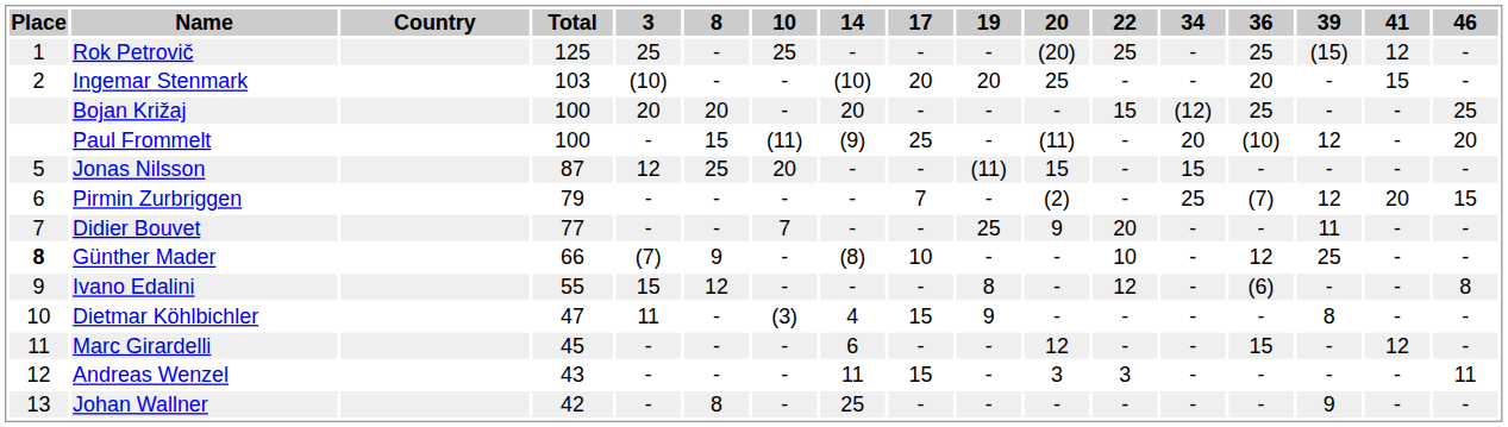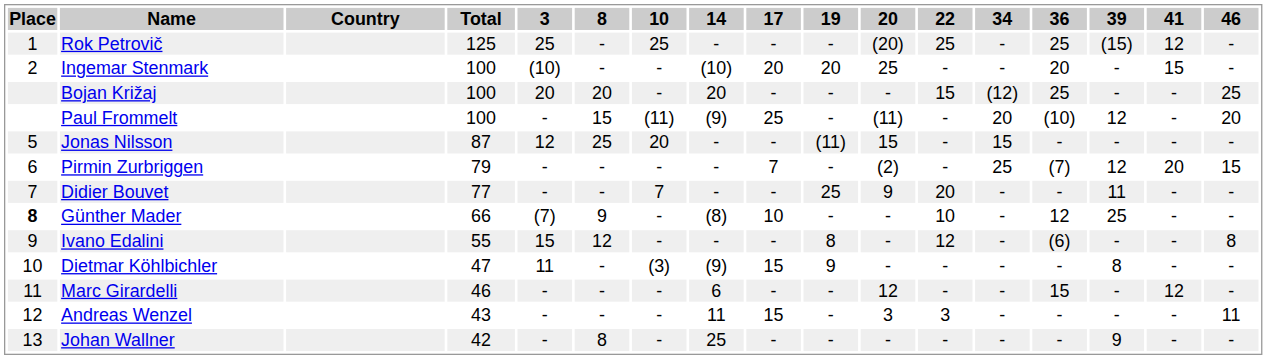Ingemar Stenmark | Total: 103 -> 100
Dietmar Köhlbichler | 14: 4 -> (9)
Marc Girardelli | Total: 45 -> 46
